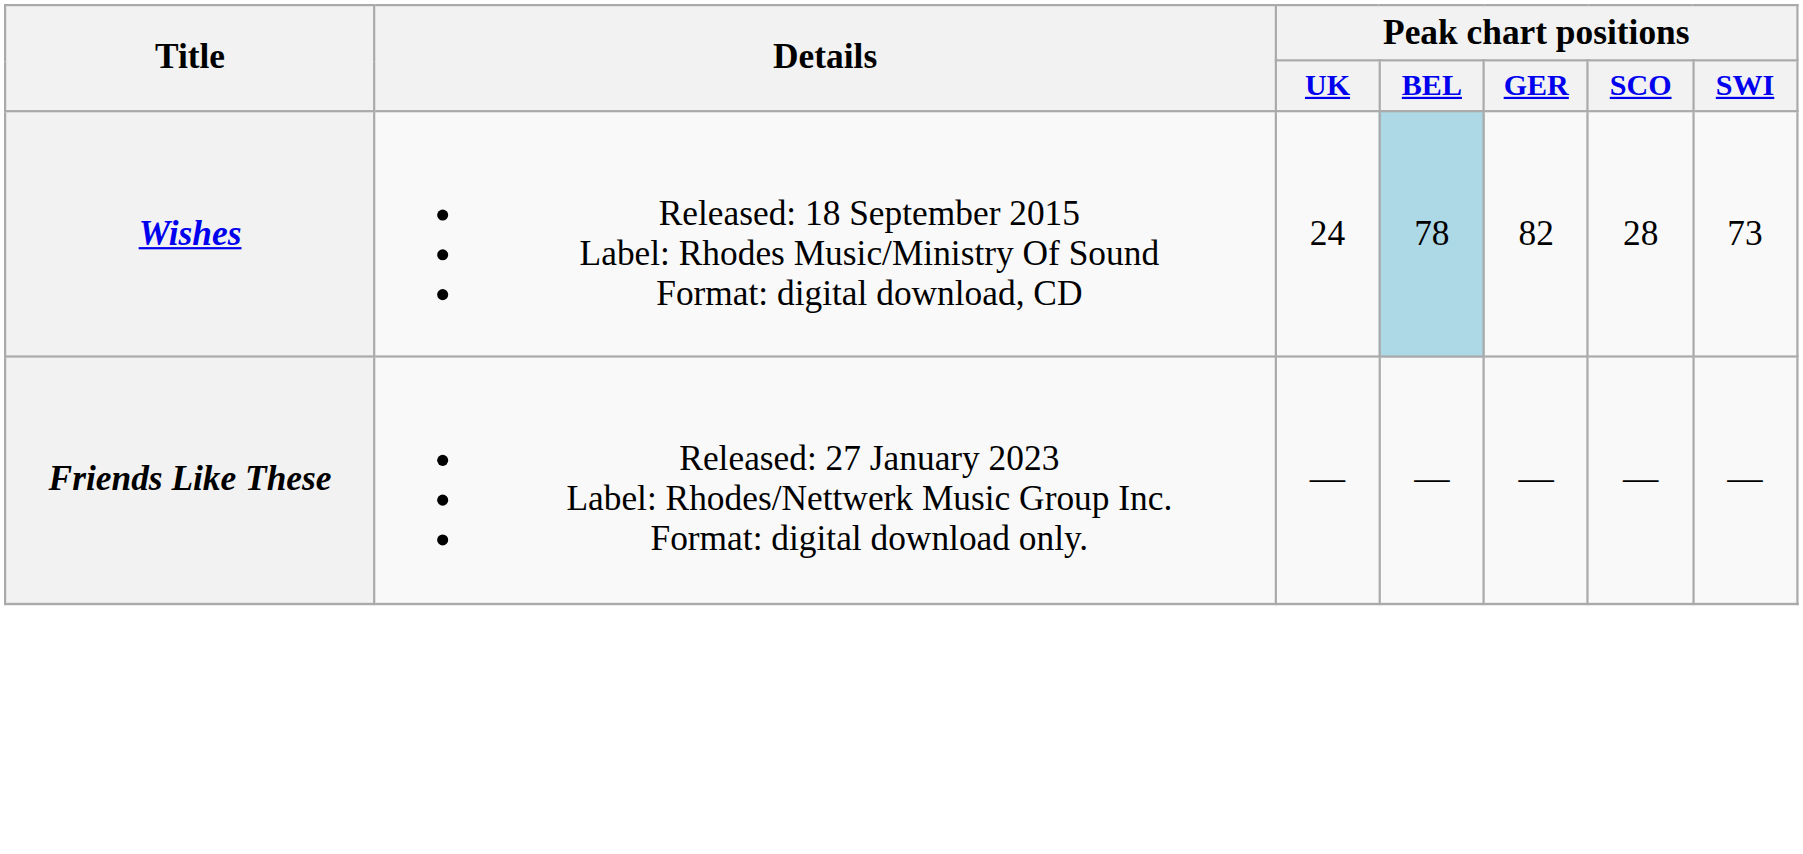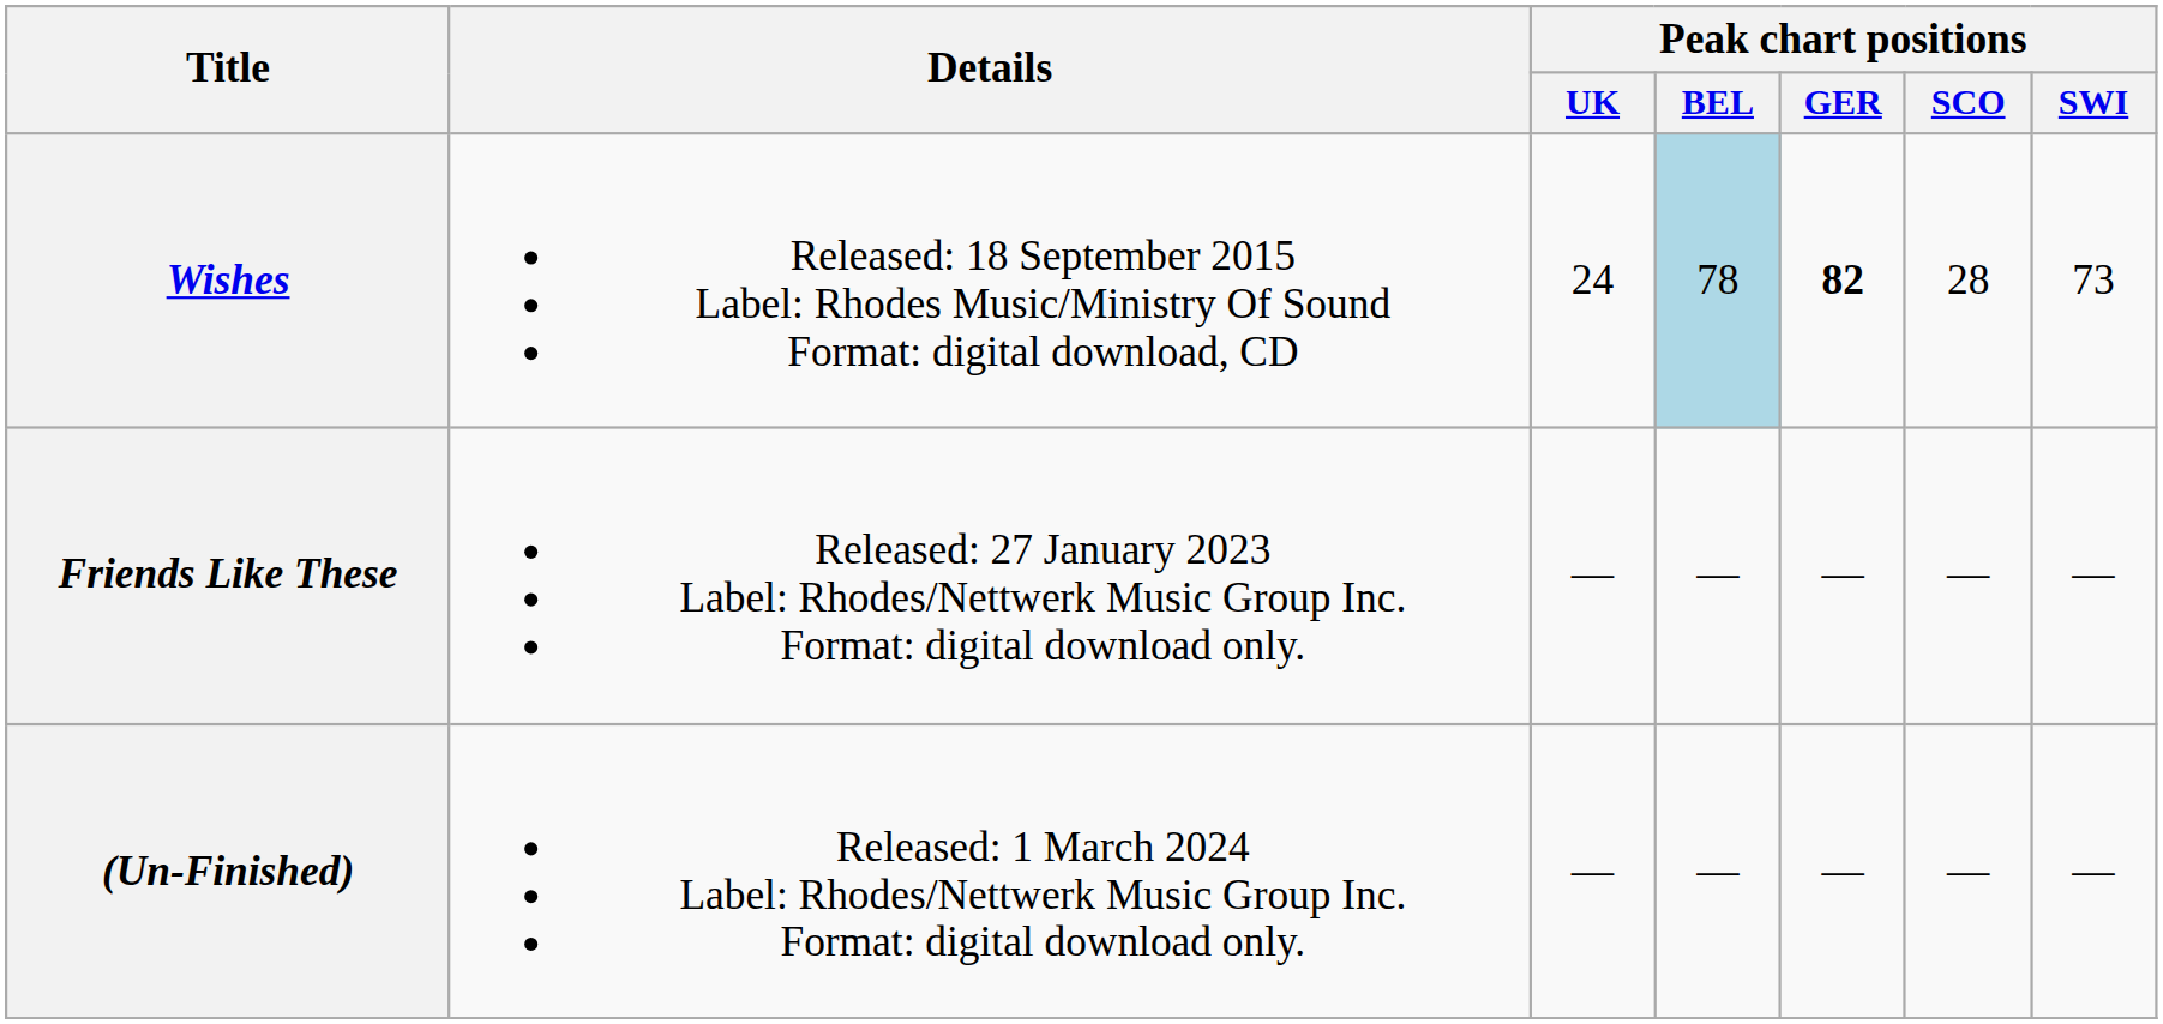Wishes | Peak chart positions / GER: normal -> bold
+ row: (Un-Finished) | Released: 1 March 2024 Label: Rhodes/Nettwerk Music Group Inc. Format: digital download only. | — | — | — | — | —
